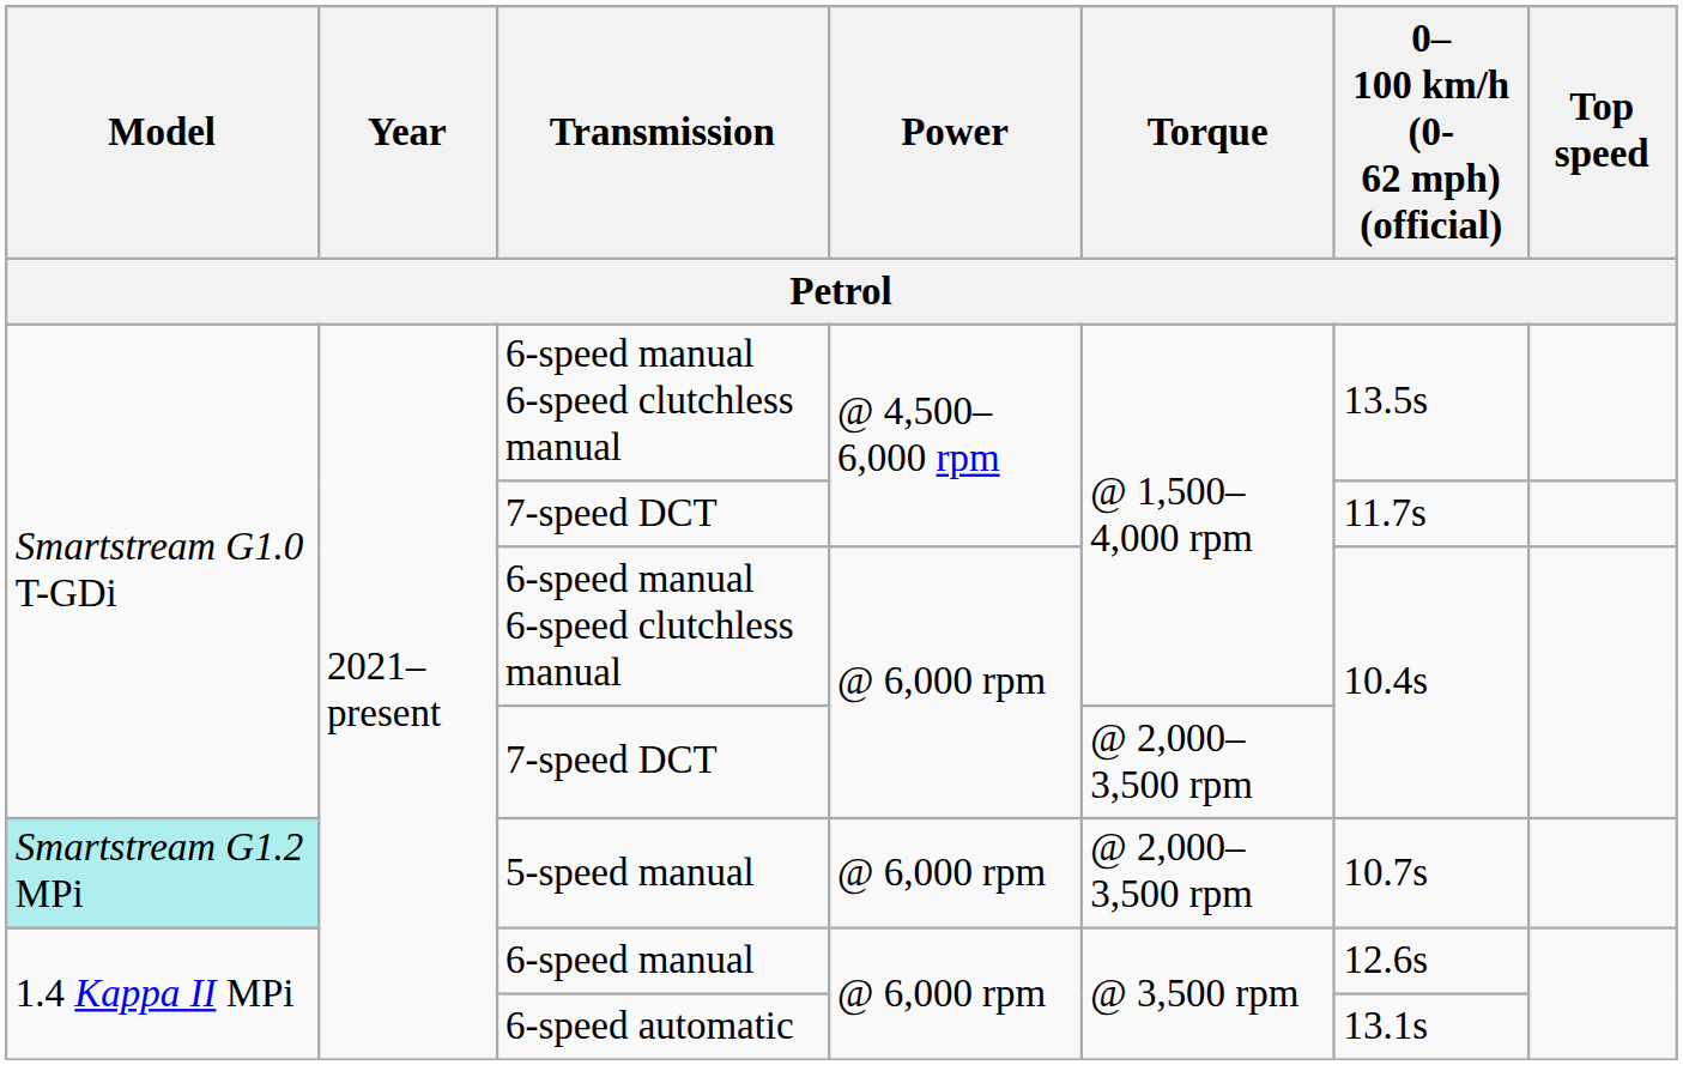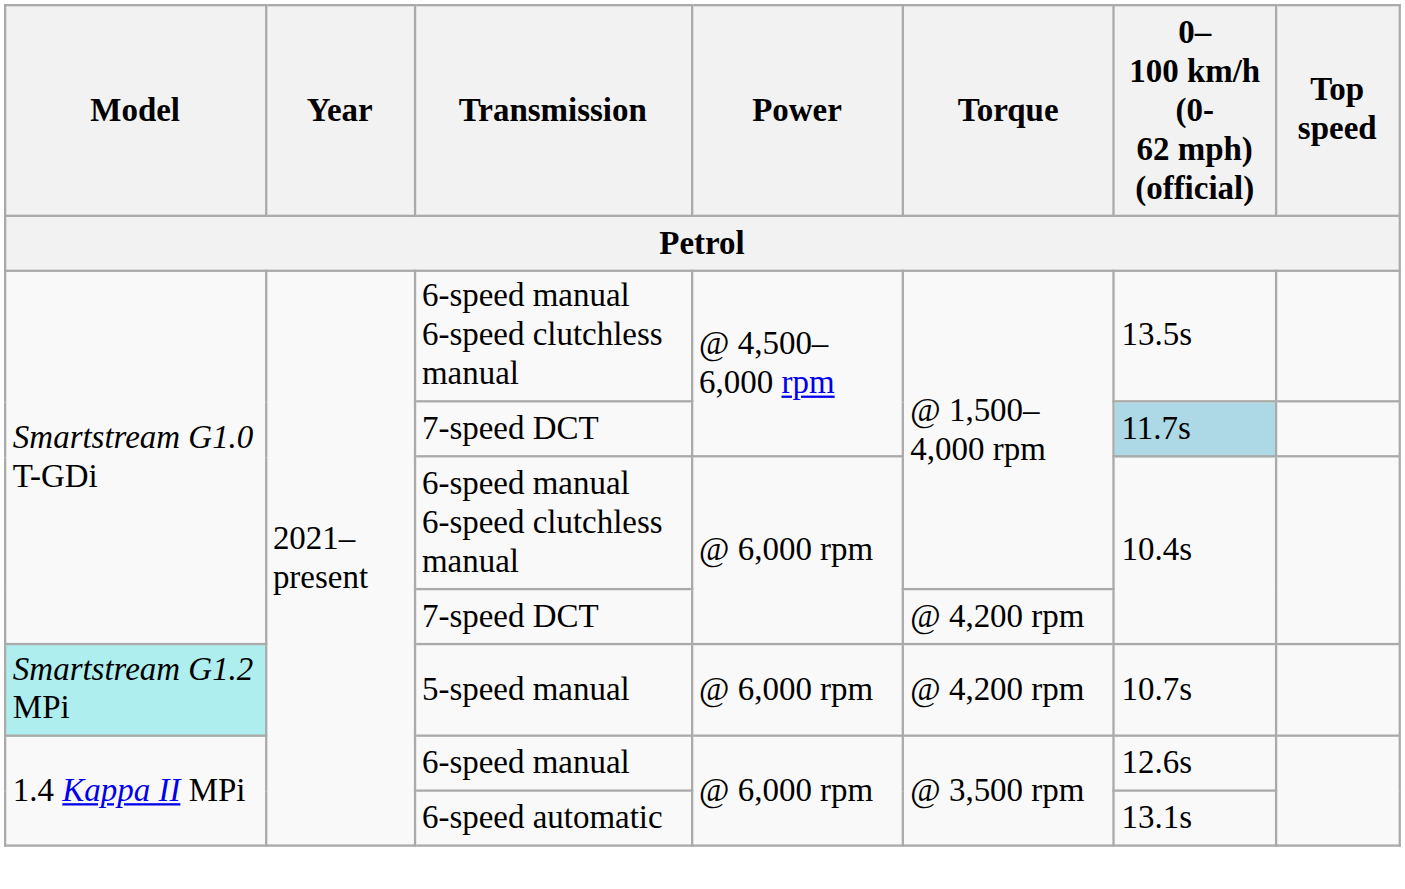7-speed DCT / @ 4,500–6,000 rpm | 0–100 km/h (0-62 mph) (official): no background -> lightblue background
7-speed DCT / @ 6,000 rpm | Torque: @ 2,000–3,500 rpm -> @ 4,200 rpm
5-speed manual | Torque: @ 2,000–3,500 rpm -> @ 4,200 rpm
